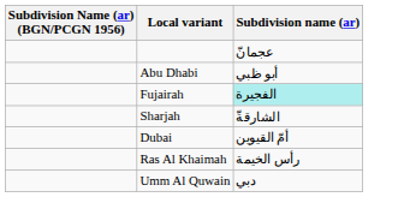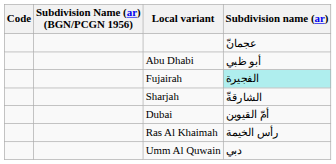+ column: Code
